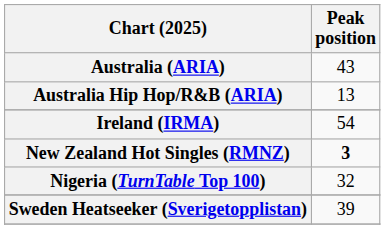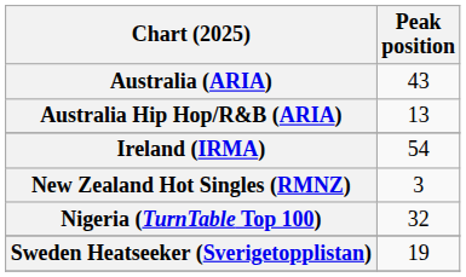New Zealand Hot Singles (RMNZ) | Peak position: bold -> normal
Sweden Heatseeker (Sverigetopplistan) | Peak position: 39 -> 19
